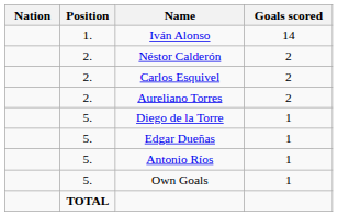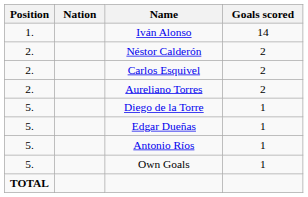columns swapped: Position <-> Nation
